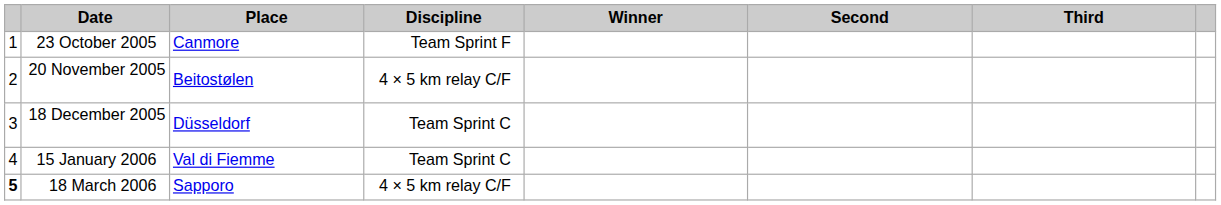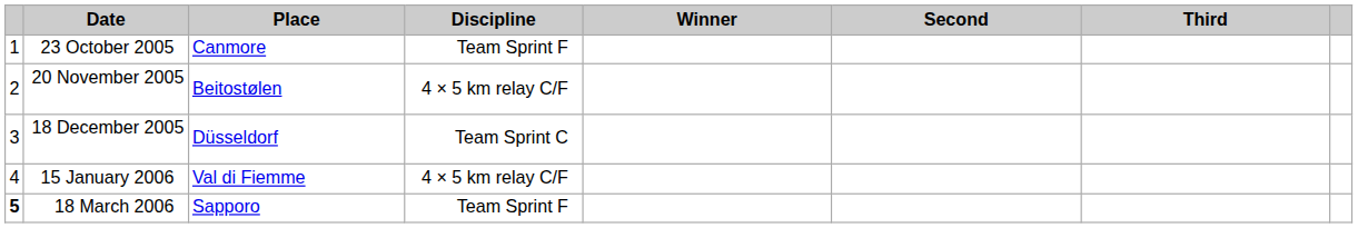15 January 2006 | Discipline: Team Sprint C -> 4 × 5 km relay C/F
18 March 2006 | Discipline: 4 × 5 km relay C/F -> Team Sprint F
